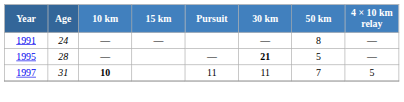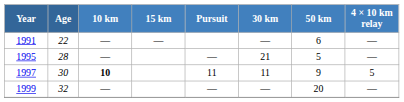1991 | Age: 24 -> 22
1991 | 50 km: 8 -> 6
1995 | 30 km: bold -> normal
1997 | Age: 31 -> 30
1997 | 50 km: 7 -> 9
+ row: 1999 | 32 | — | — | — | 20 | —
